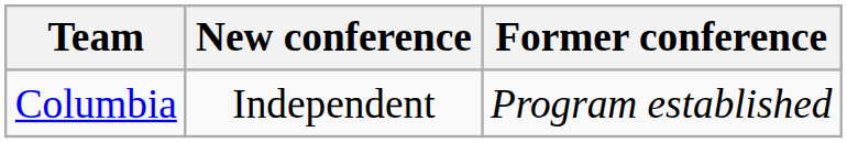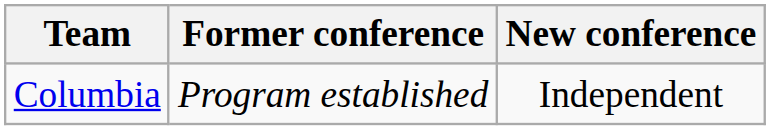columns swapped: Former conference <-> New conference
